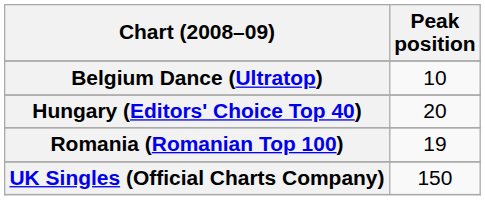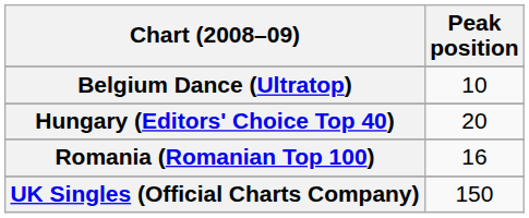Romania (Romanian Top 100) | Peak position: 19 -> 16
